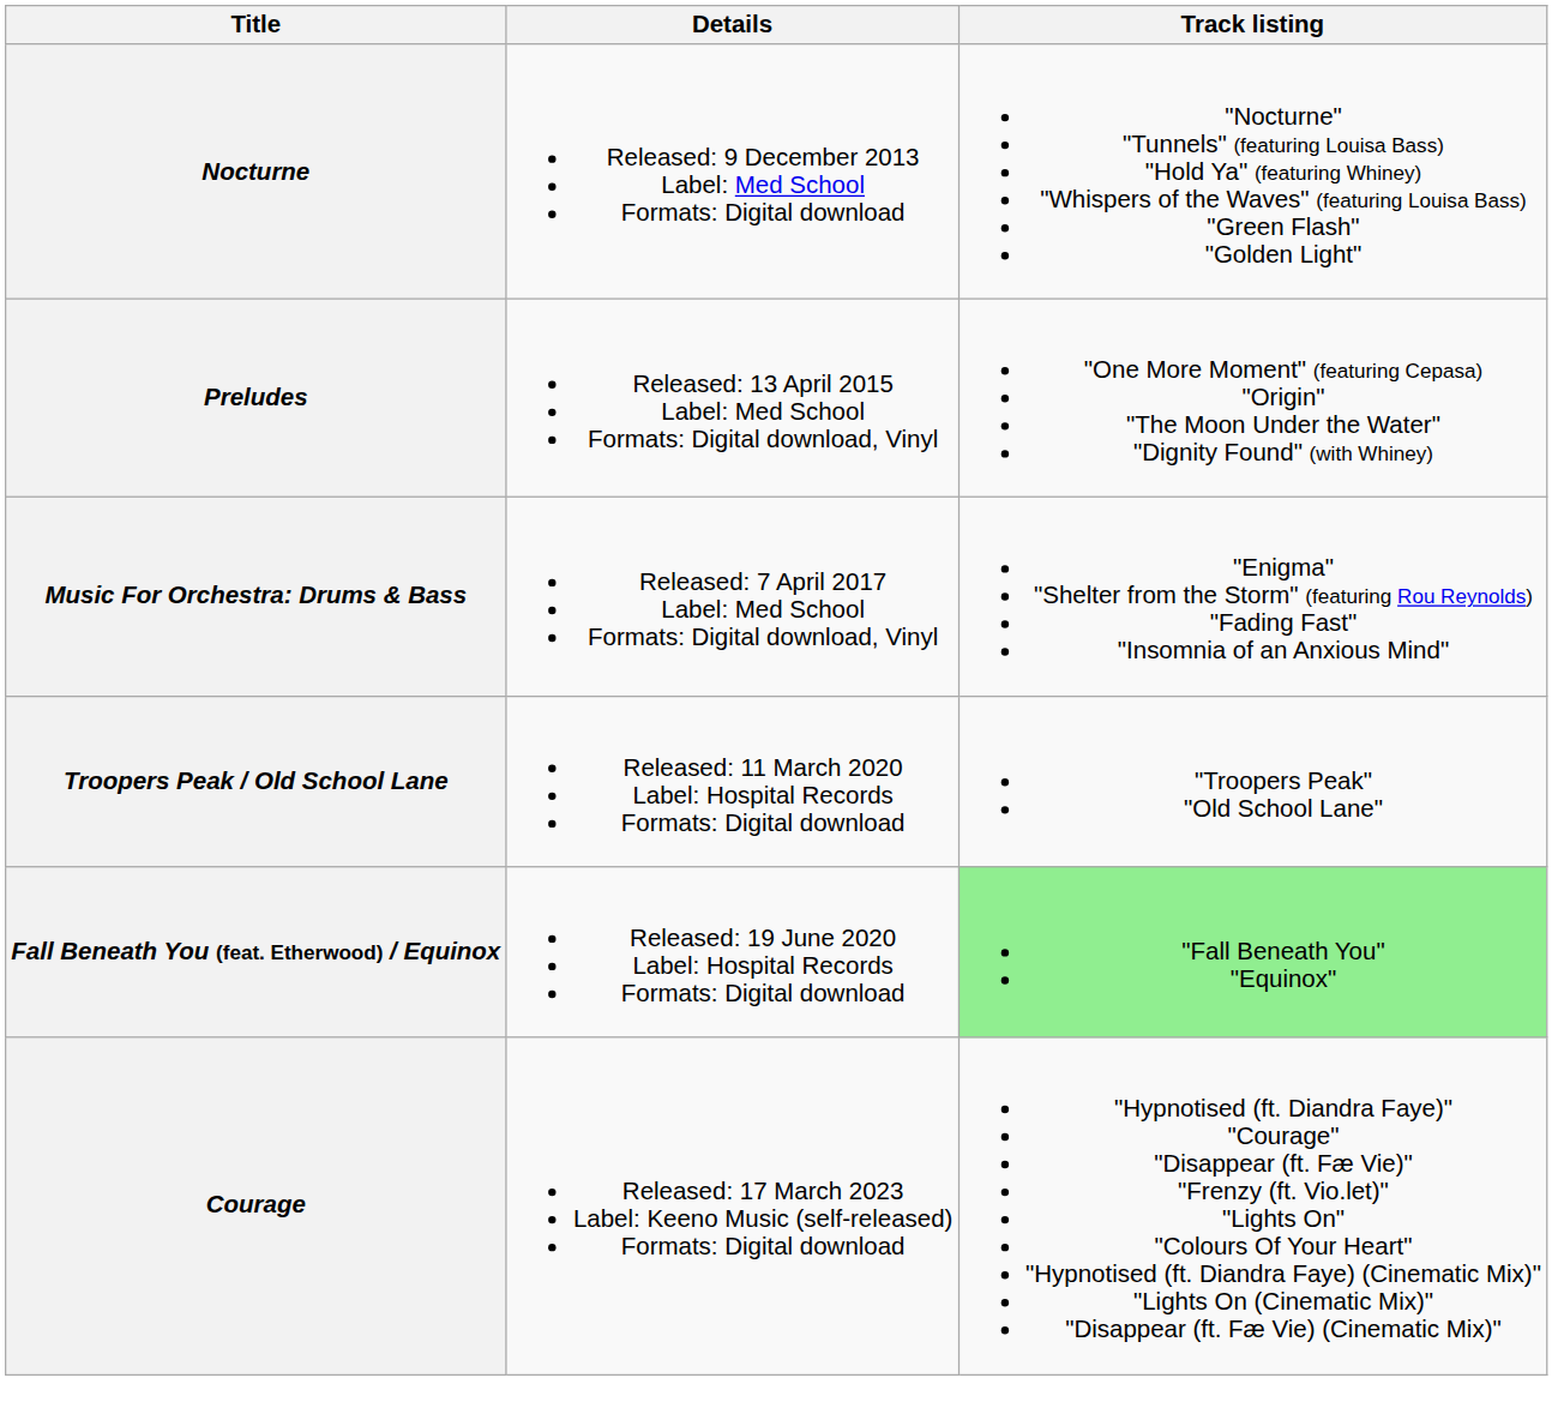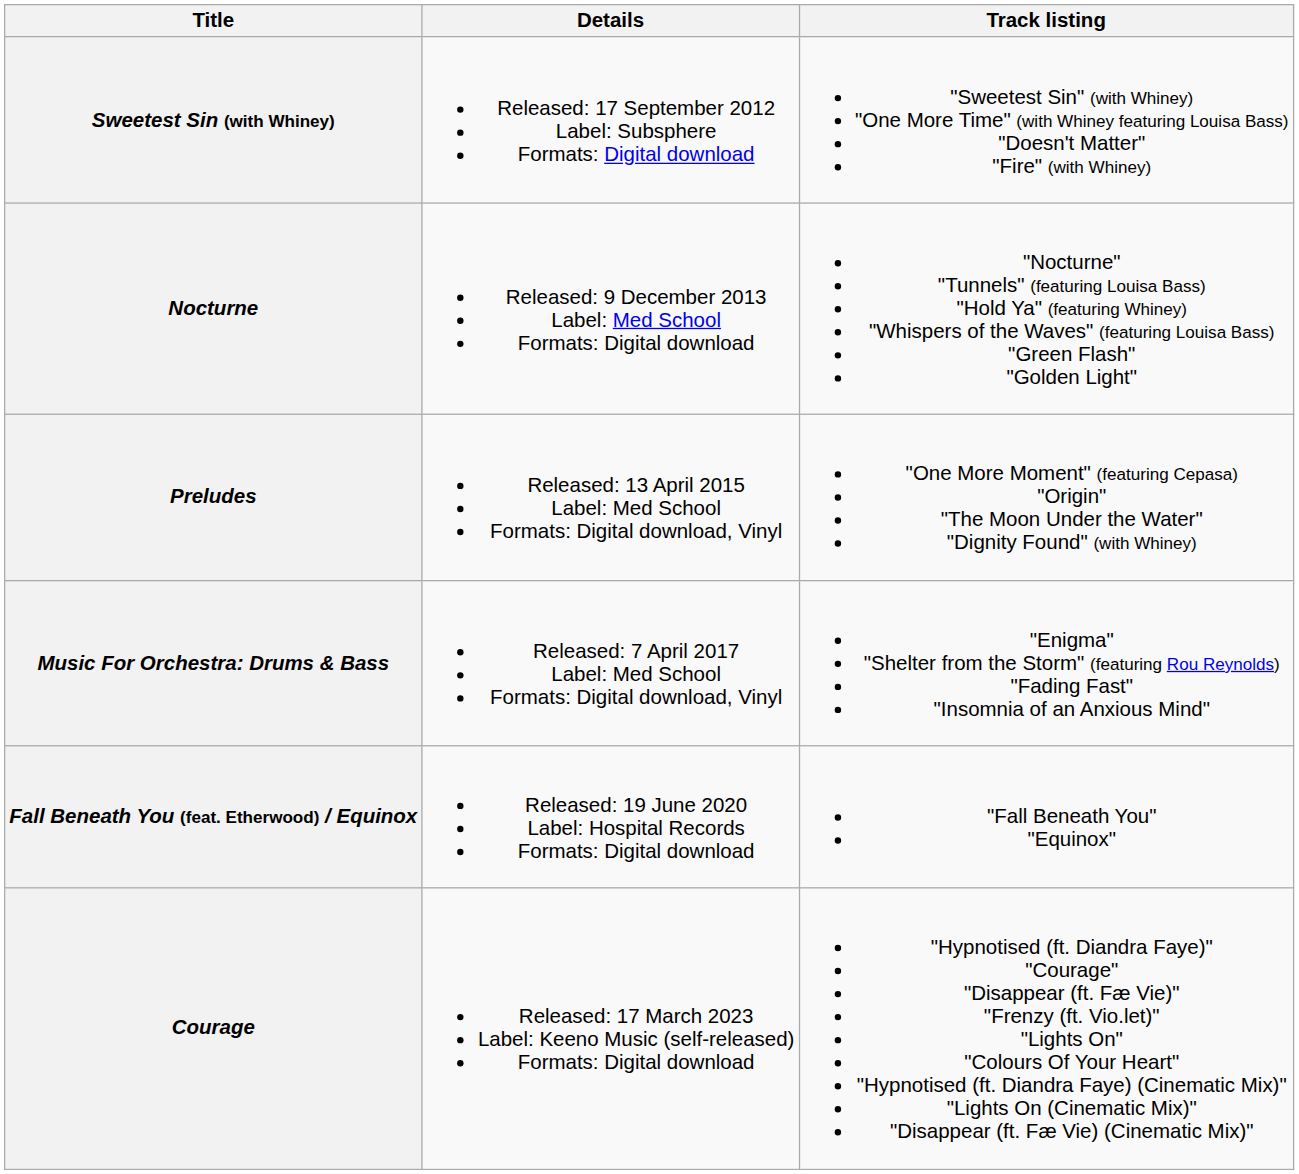+ row: Sweetest Sin (with Whiney) | Released: 17 September 2012 Label: Subsphere Formats: Digital download | "Sweetest Sin" (with Whiney) "One More Time" (with Whiney featuring Louisa Bass) "Doesn't Matter" "Fire" (with Whiney)
- row: Troopers Peak / Old School Lane | Released: 11 March 2020 Label: Hospital Records Formats: Digital download | "Troopers Peak" "Old School Lane"
Fall Beneath You (feat. Etherwood) / Equinox | Track listing: lightgreen background -> no background
